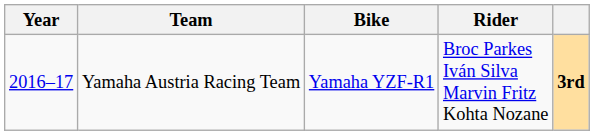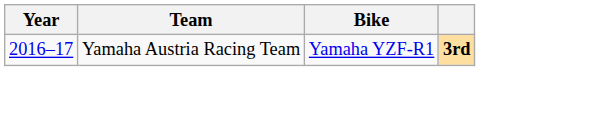- column: Rider | Broc Parkes Iván Silva Marvin Fritz Kohta Nozane
